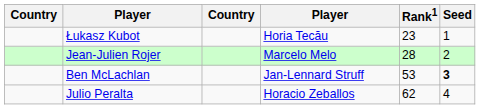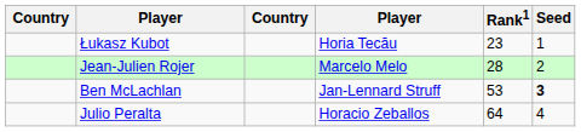Julio Peralta | Rank1: 62 -> 64
